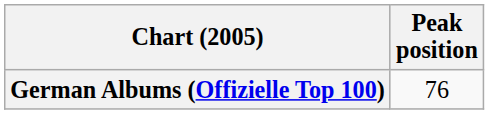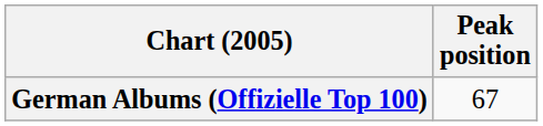German Albums (Offizielle Top 100) | Peak position: 76 -> 67
